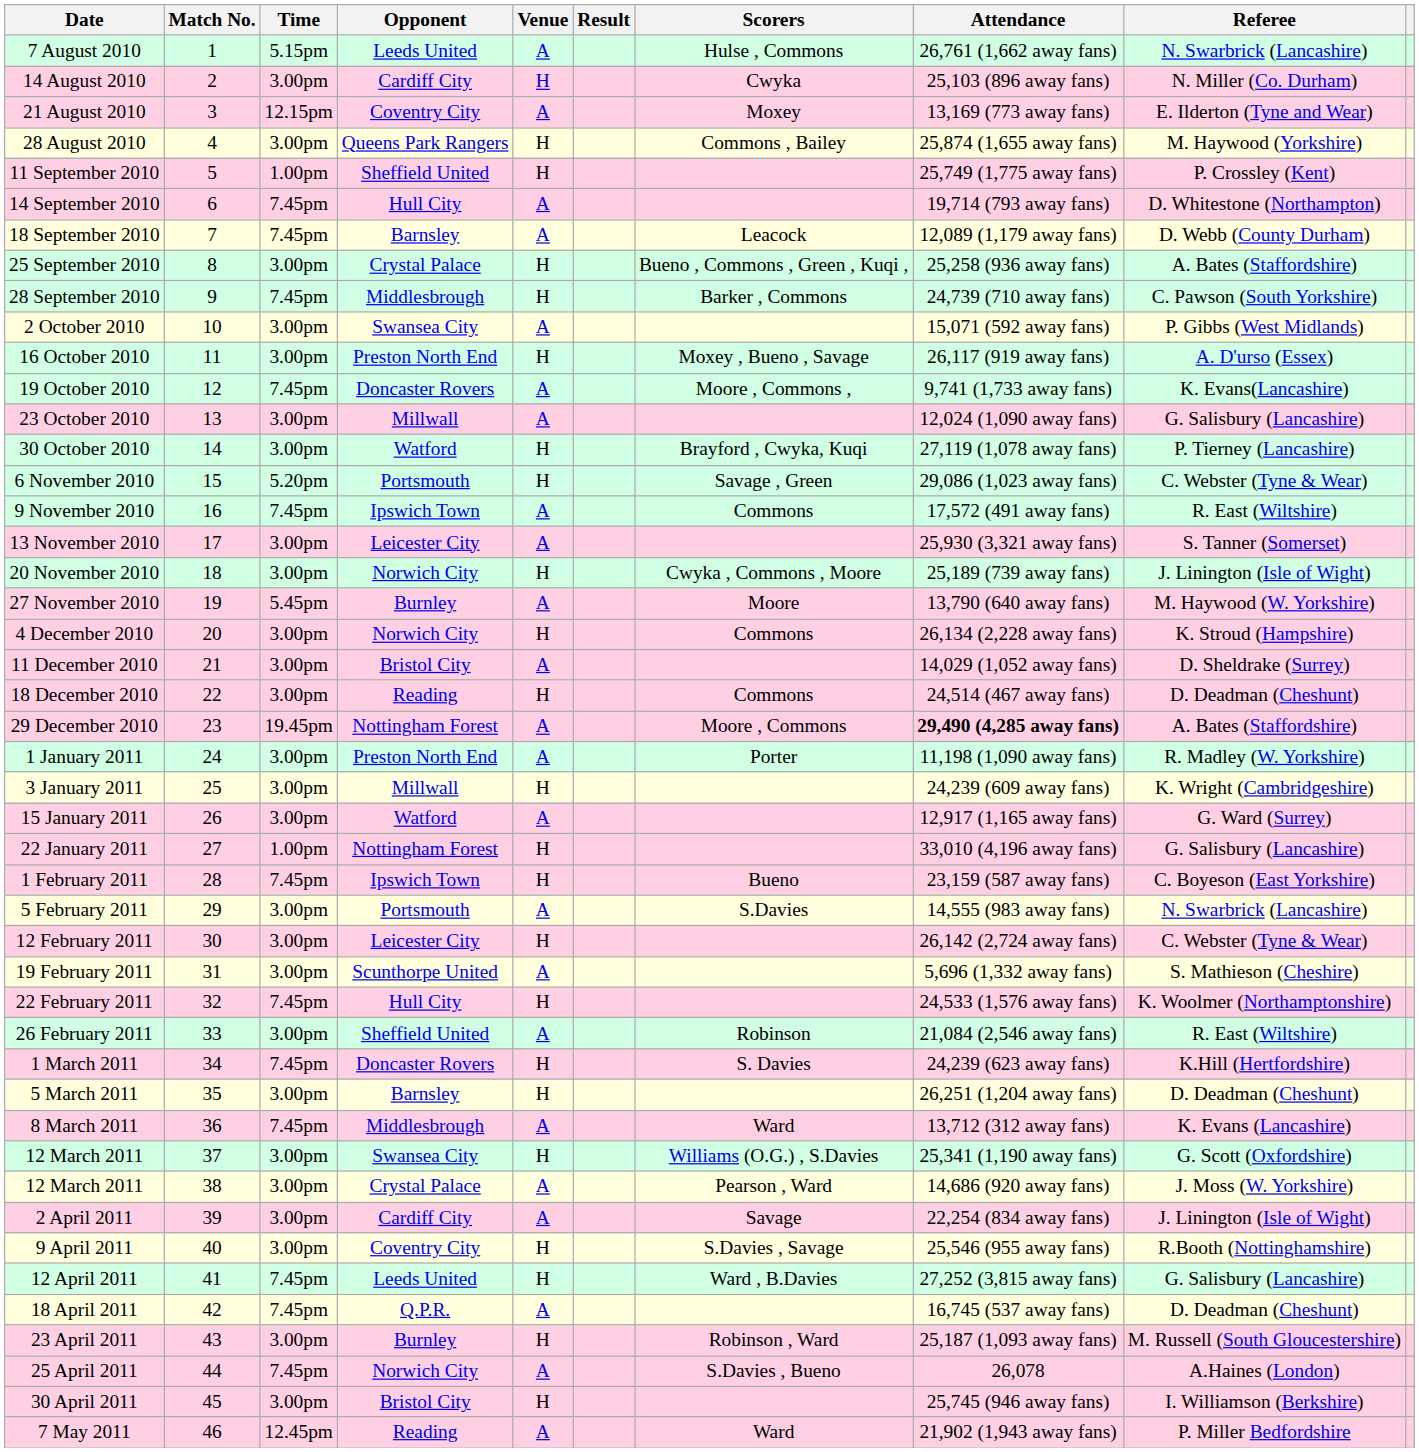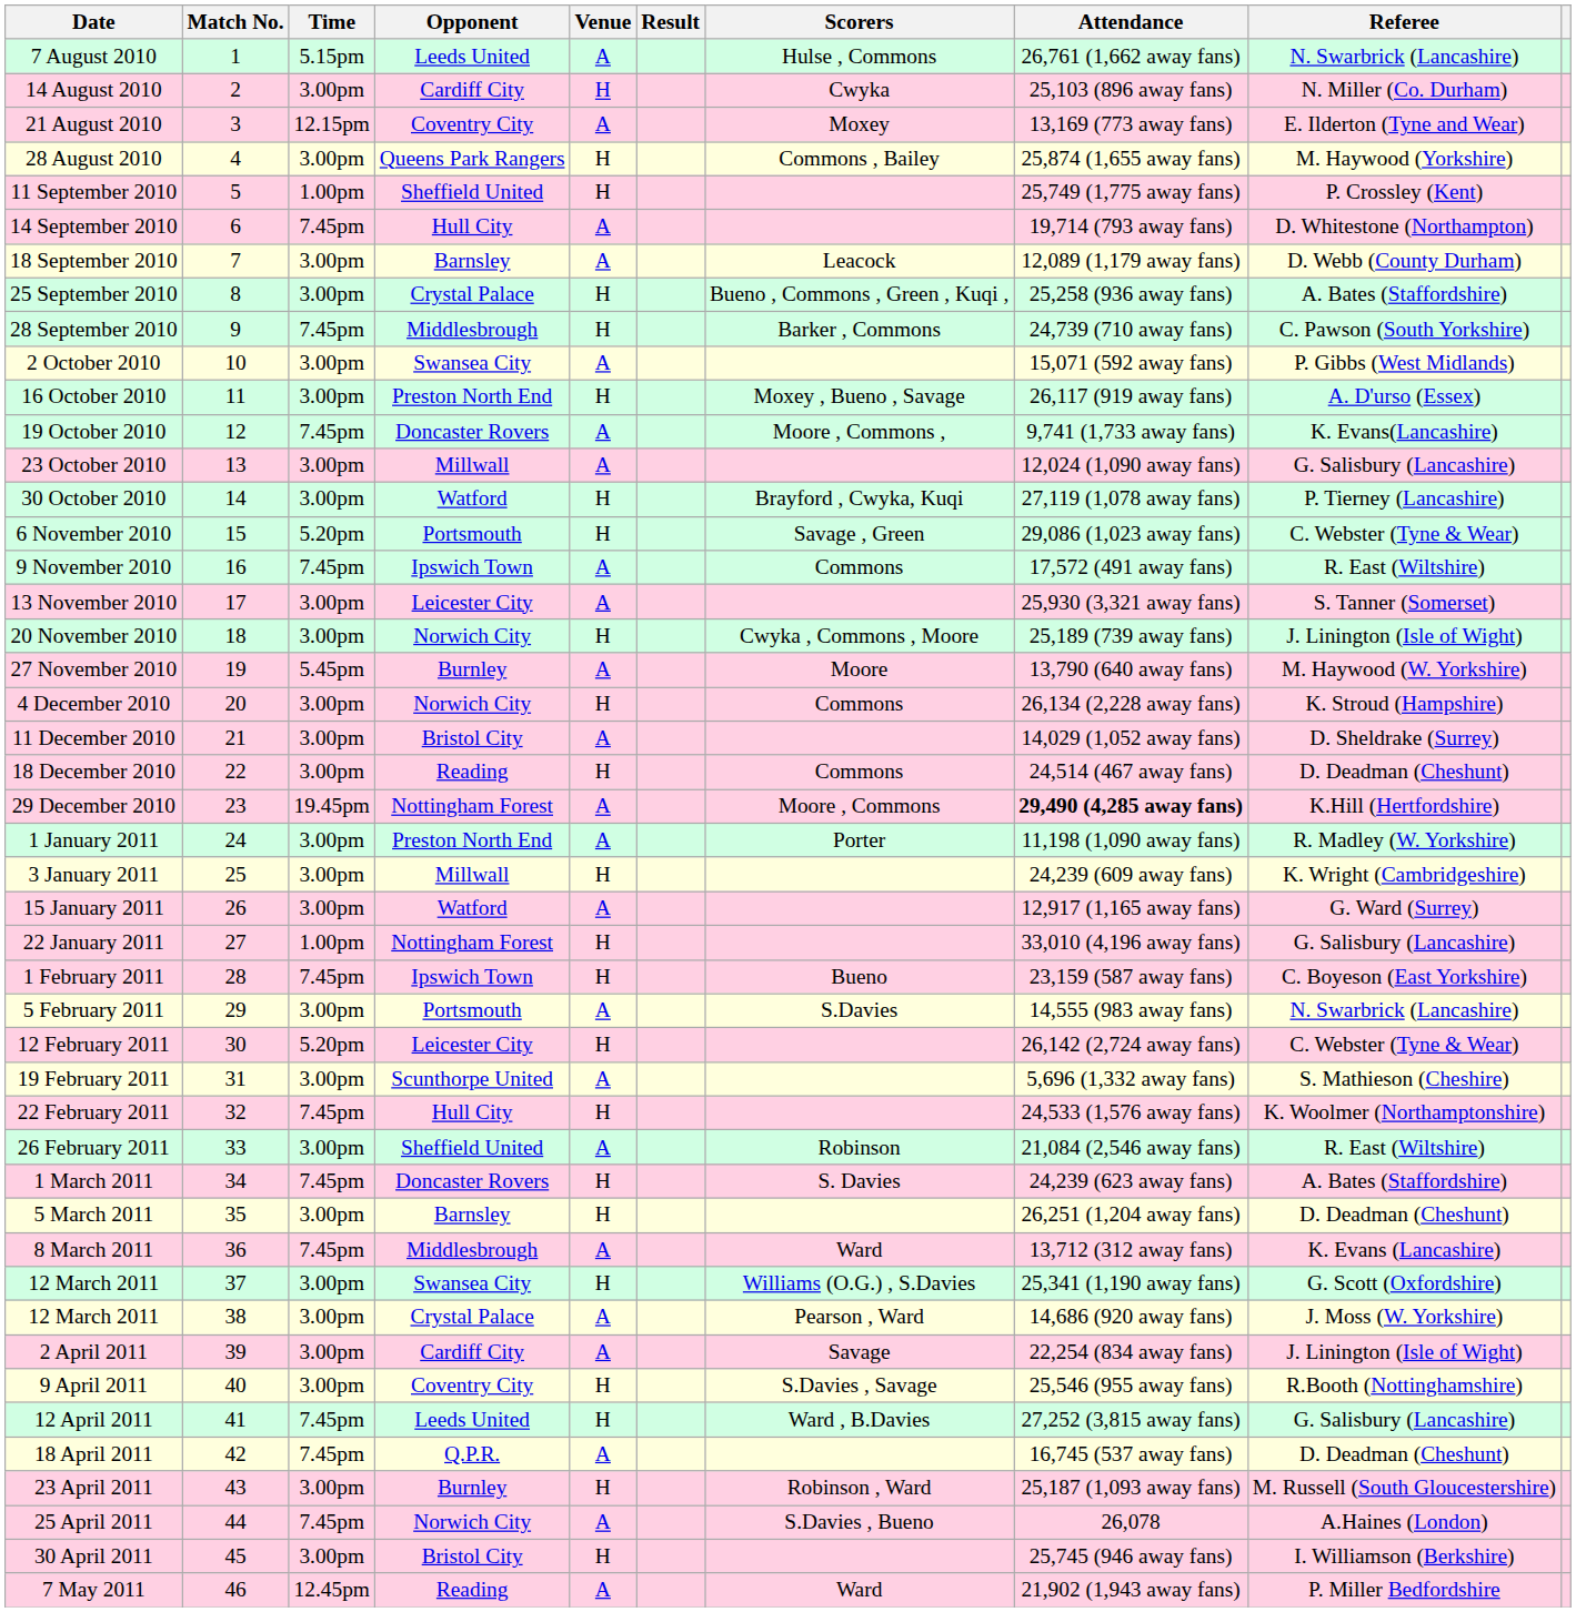18 September 2010 | Time: 7.45pm -> 3.00pm
29 December 2010 | Referee: A. Bates (Staffordshire) -> K.Hill (Hertfordshire)
12 February 2011 | Time: 3.00pm -> 5.20pm
1 March 2011 | Referee: K.Hill (Hertfordshire) -> A. Bates (Staffordshire)
